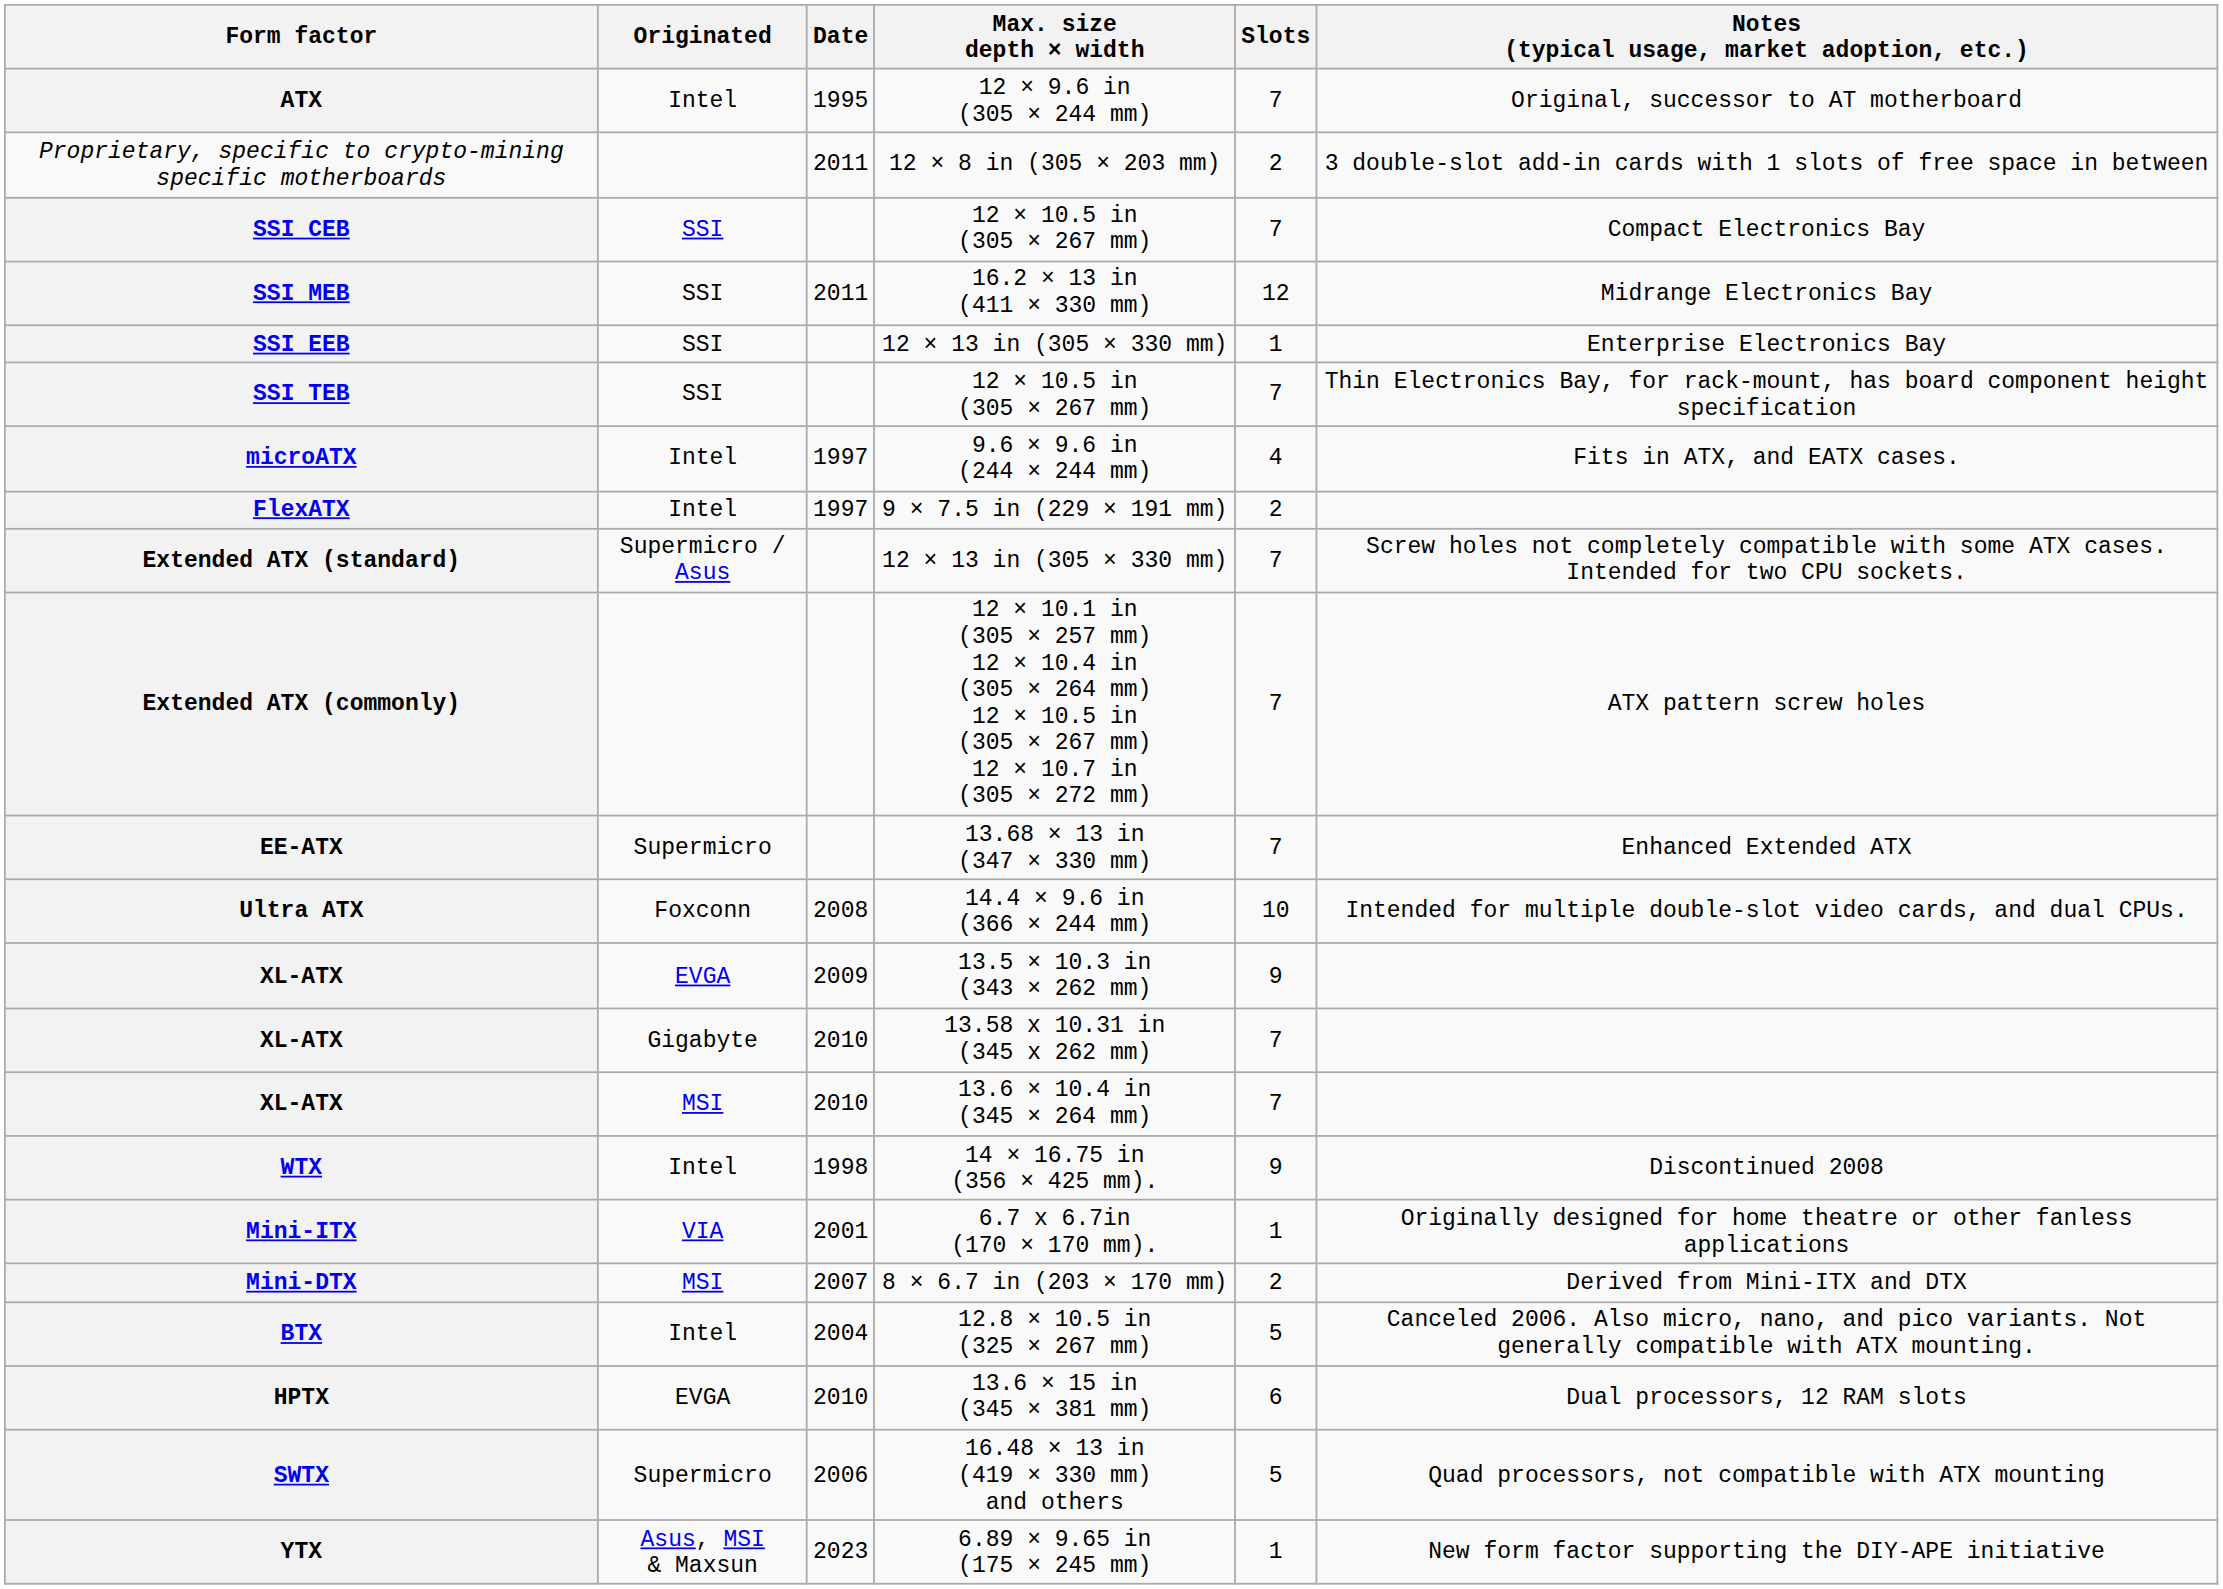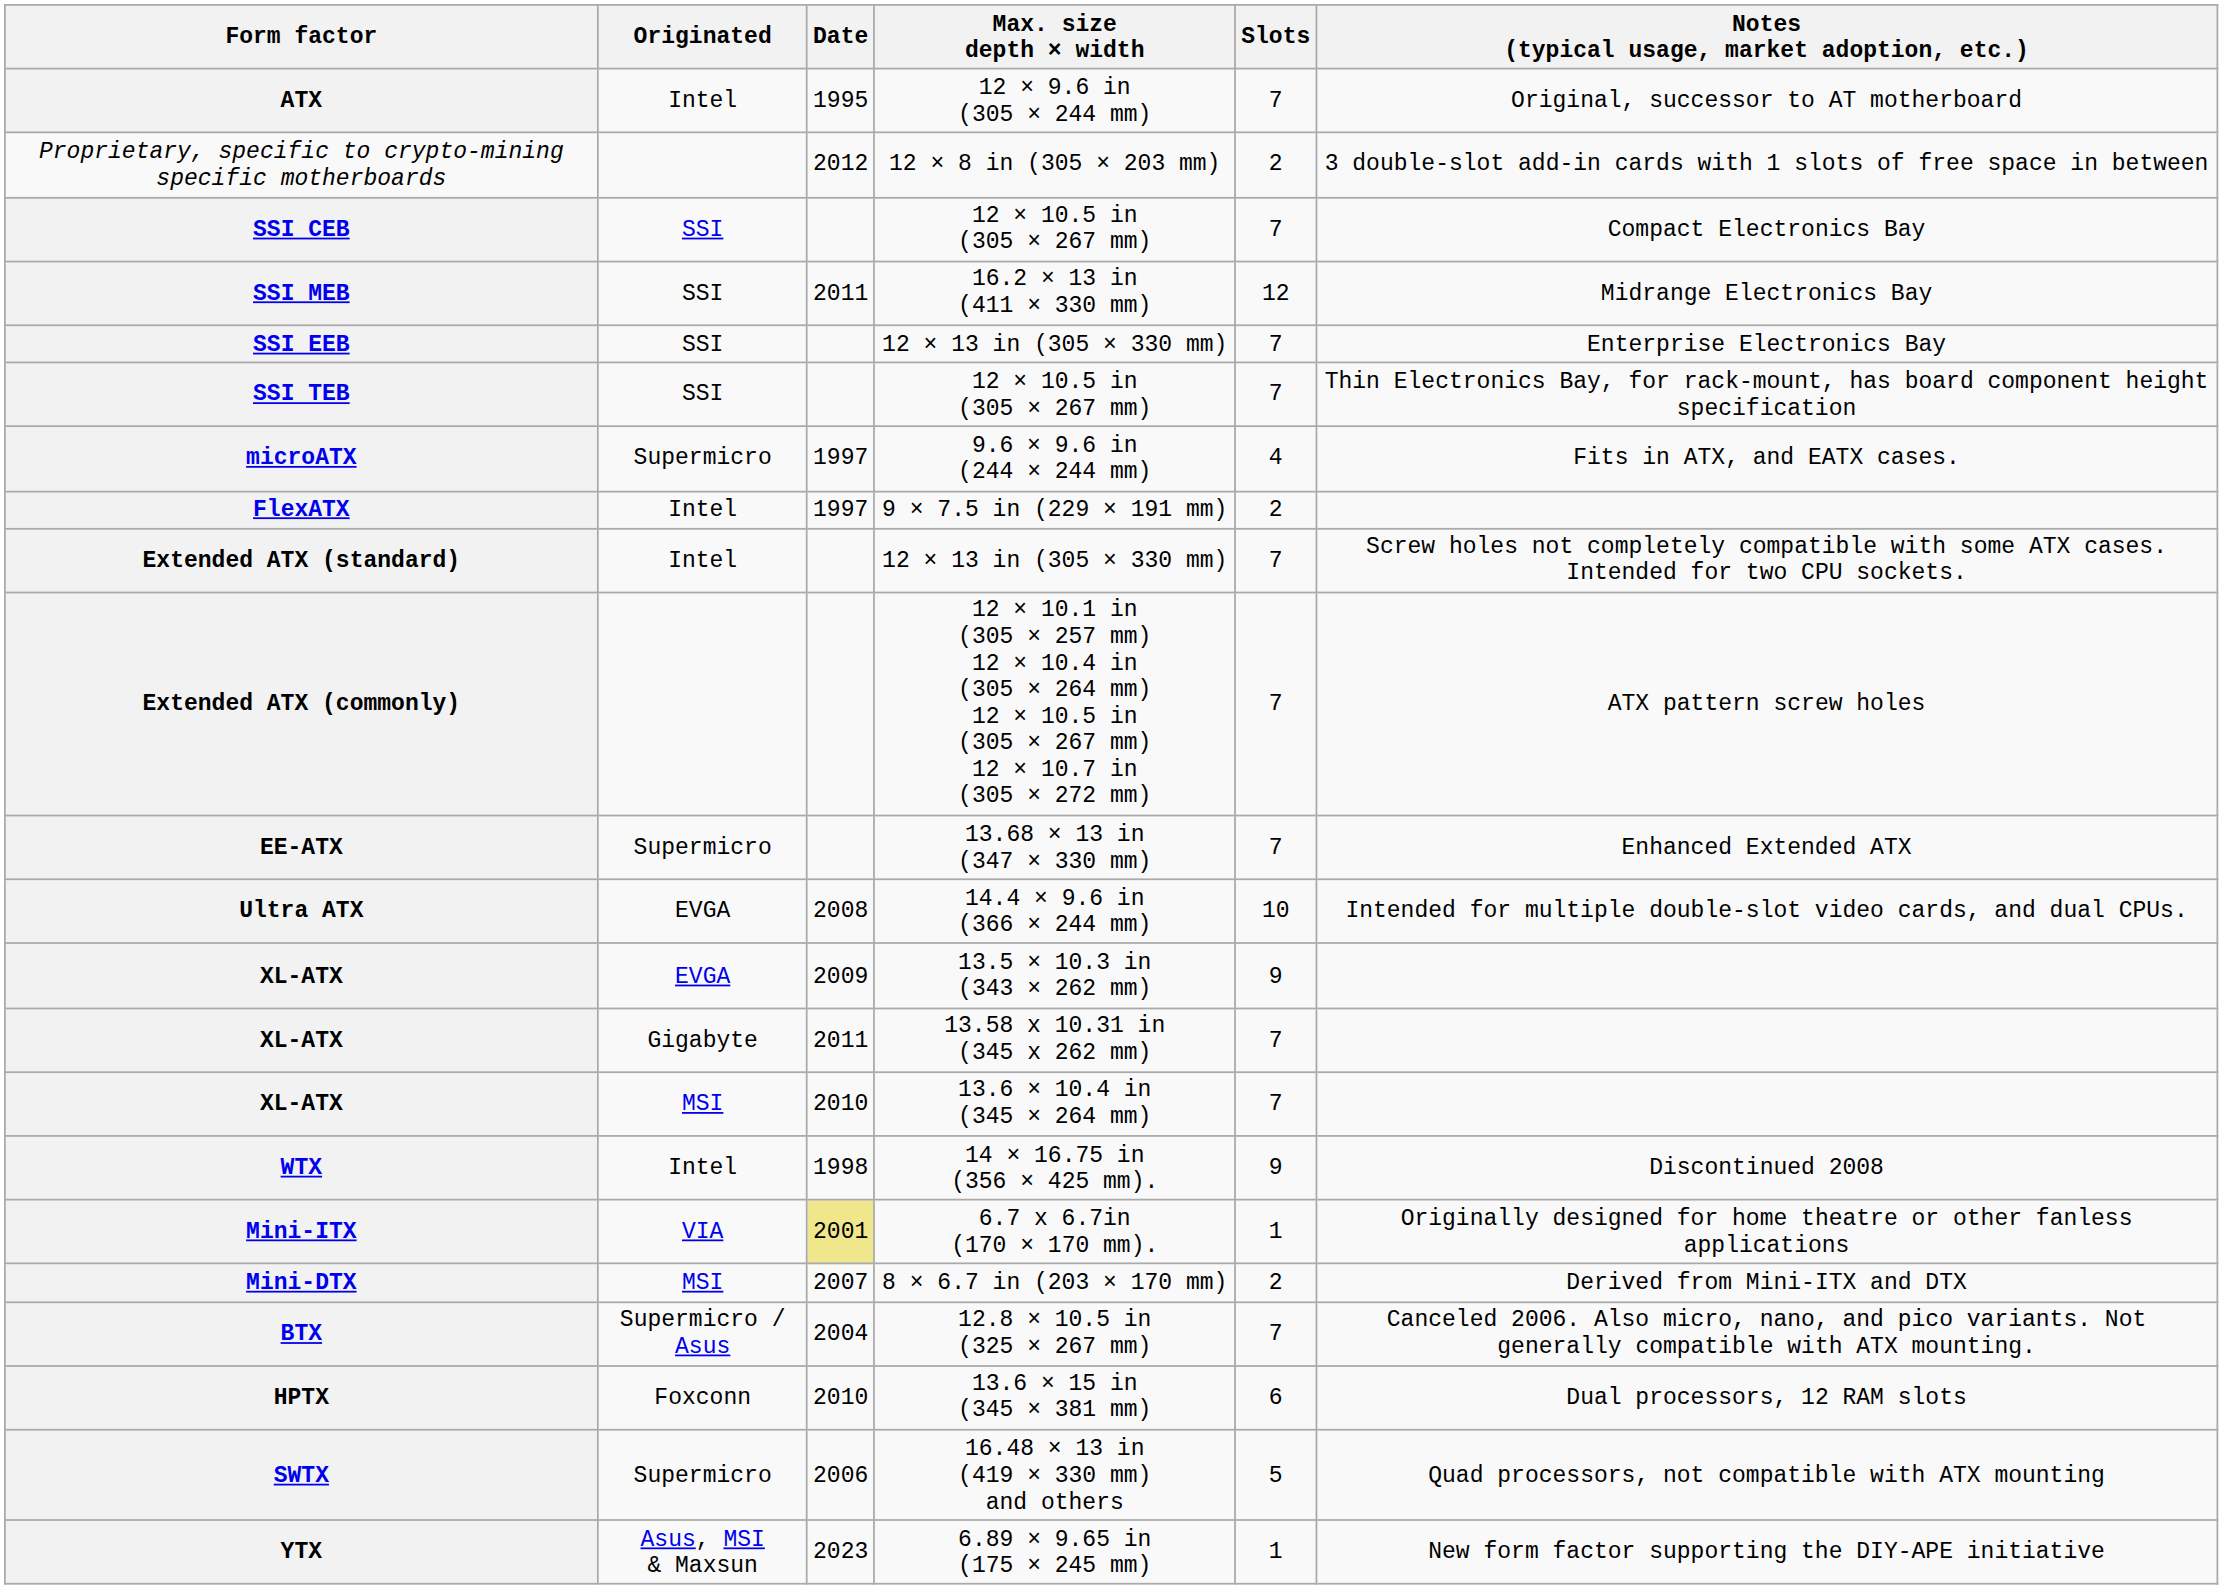Proprietary, specific to crypto-mining specific motherboards | Date: 2011 -> 2012
SSI EEB | Slots: 1 -> 7
microATX | Originated: Intel -> Supermicro
Extended ATX (standard) | Originated: Supermicro / Asus -> Intel
Ultra ATX | Originated: Foxconn -> EVGA
XL-ATX / 13.58 x 10.31 in (345 x 262 mm) | Date: 2010 -> 2011
Mini-ITX | Date: no background -> khaki background
BTX | Originated: Intel -> Supermicro / Asus
BTX | Slots: 5 -> 7
HPTX | Originated: EVGA -> Foxconn
